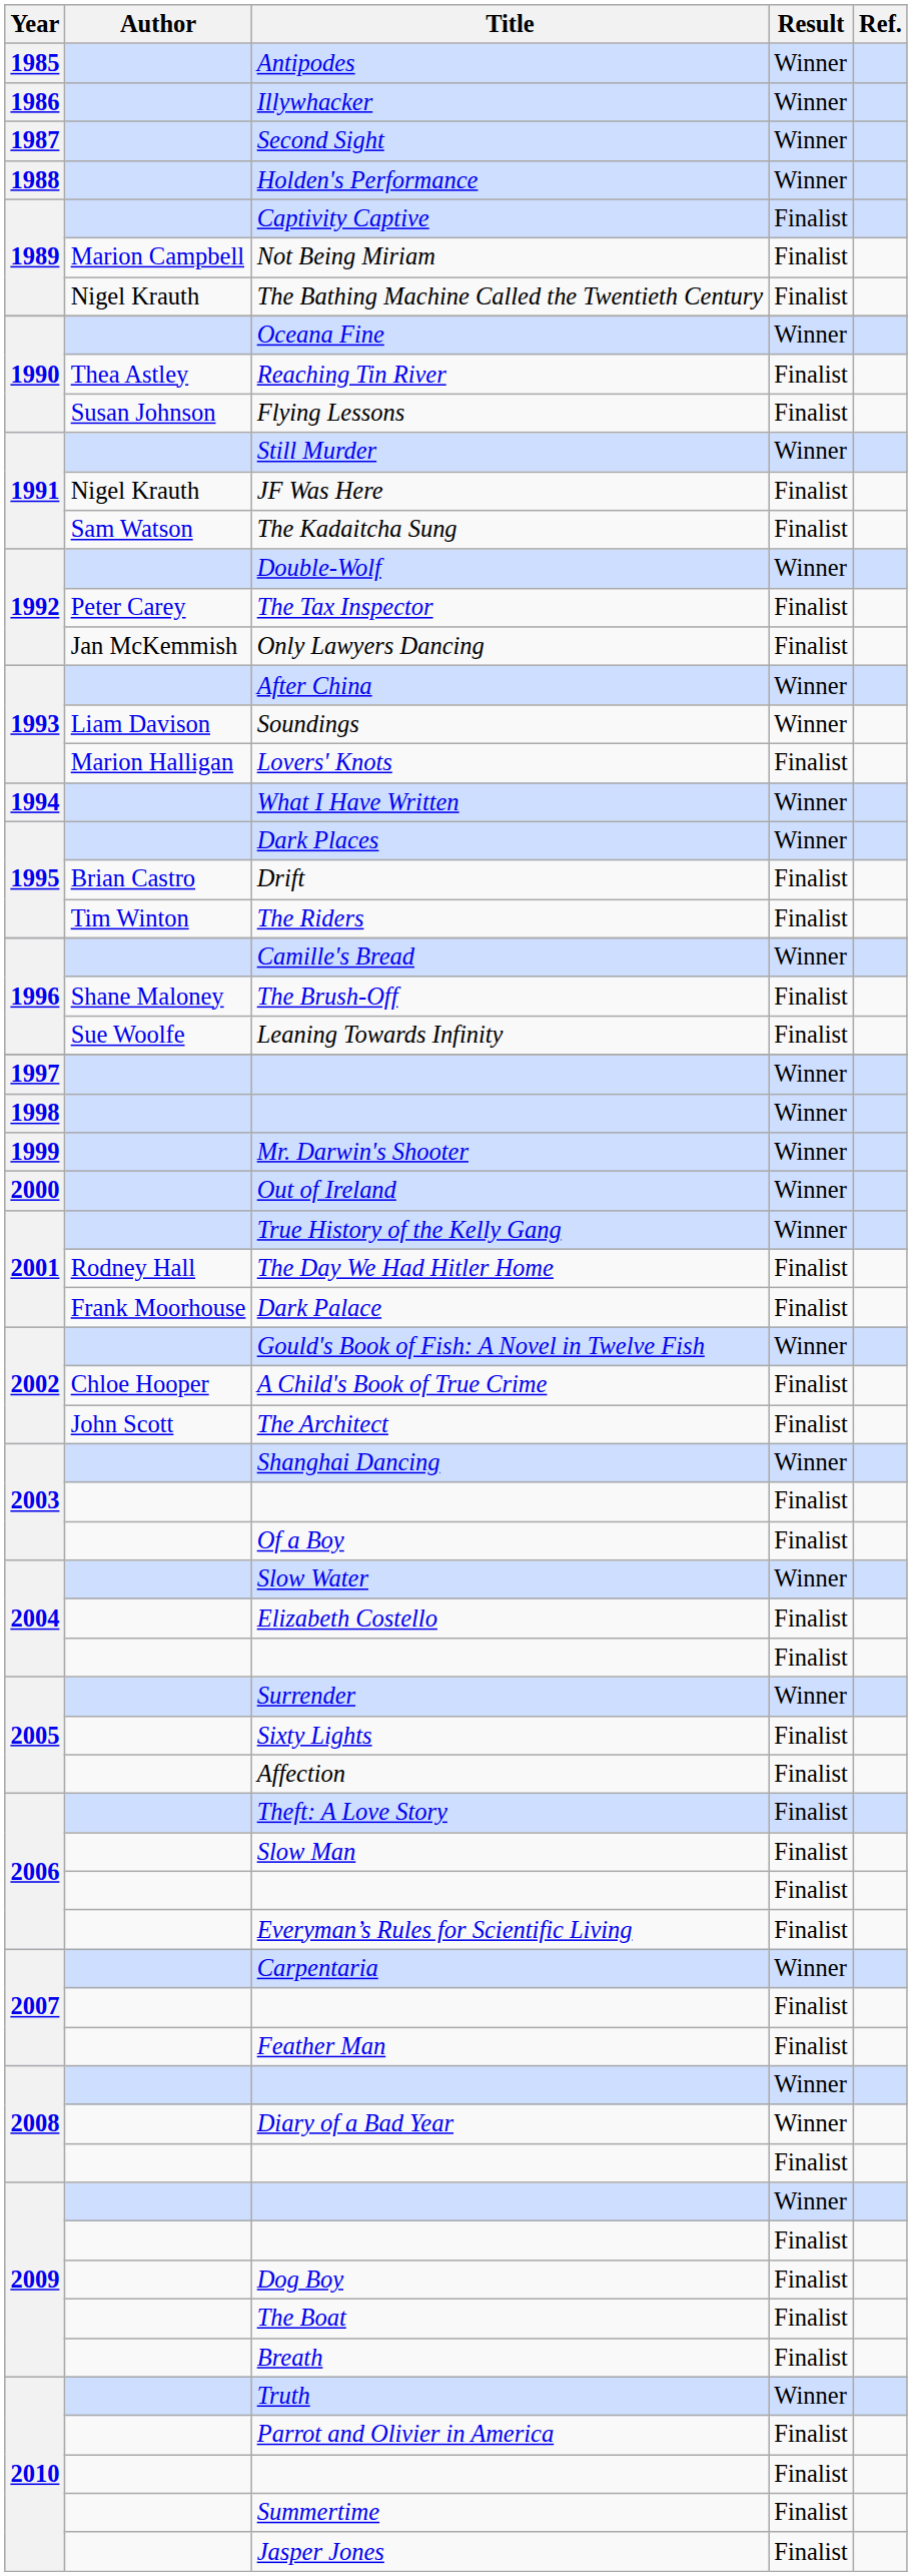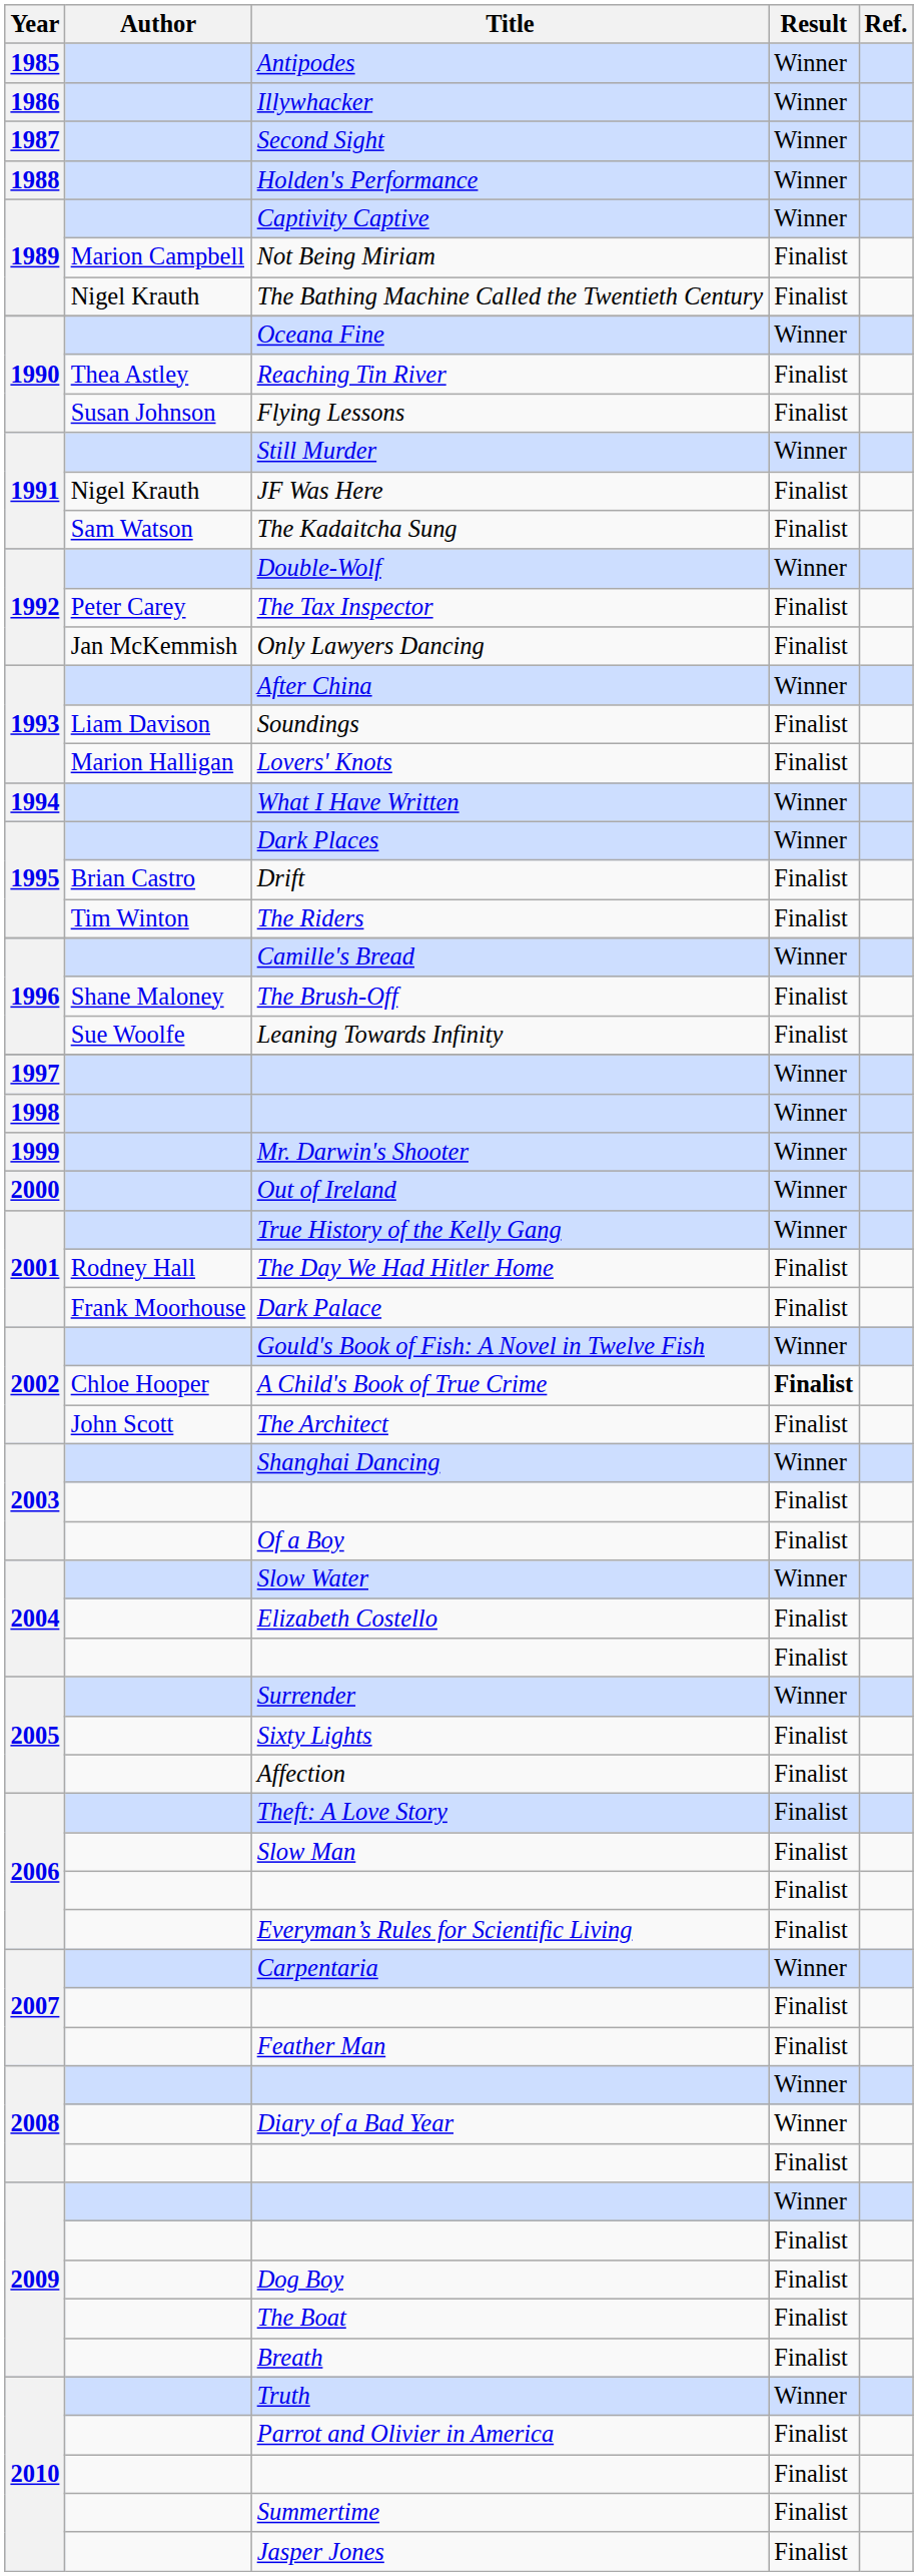Captivity Captive | Result: Finalist -> Winner
Soundings | Result: Winner -> Finalist
A Child's Book of True Crime | Result: normal -> bold
